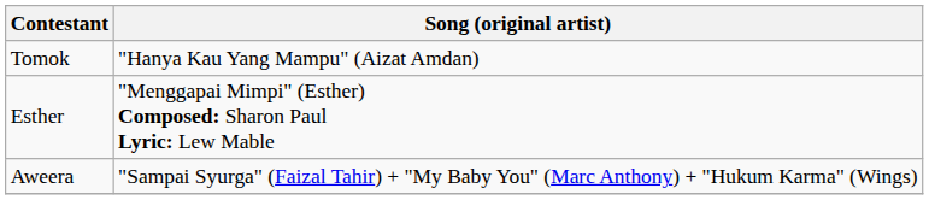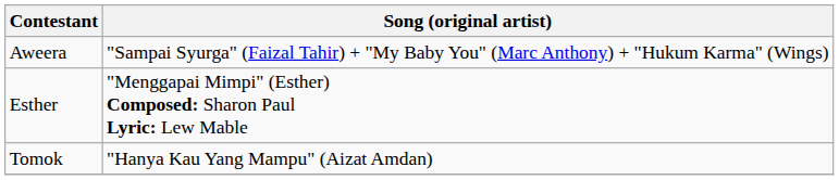rows swapped: Aweera <-> Tomok
